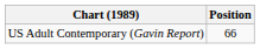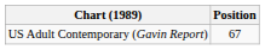US Adult Contemporary (Gavin Report) | Position: 66 -> 67
